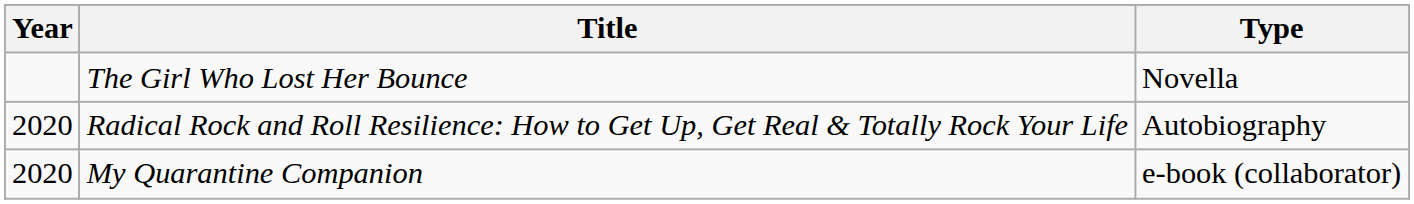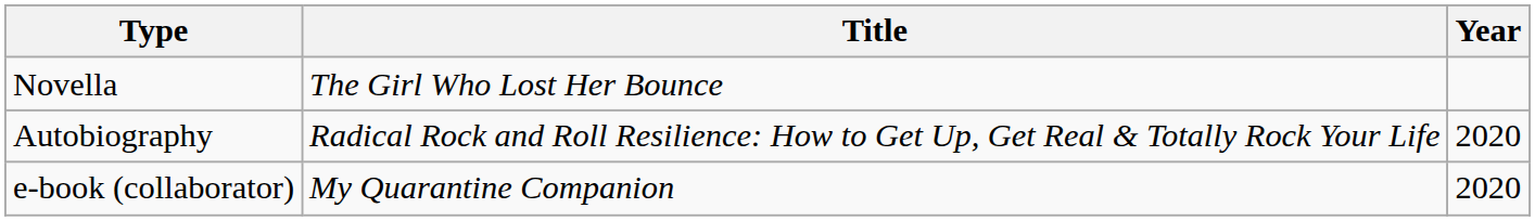columns swapped: Year <-> Type
